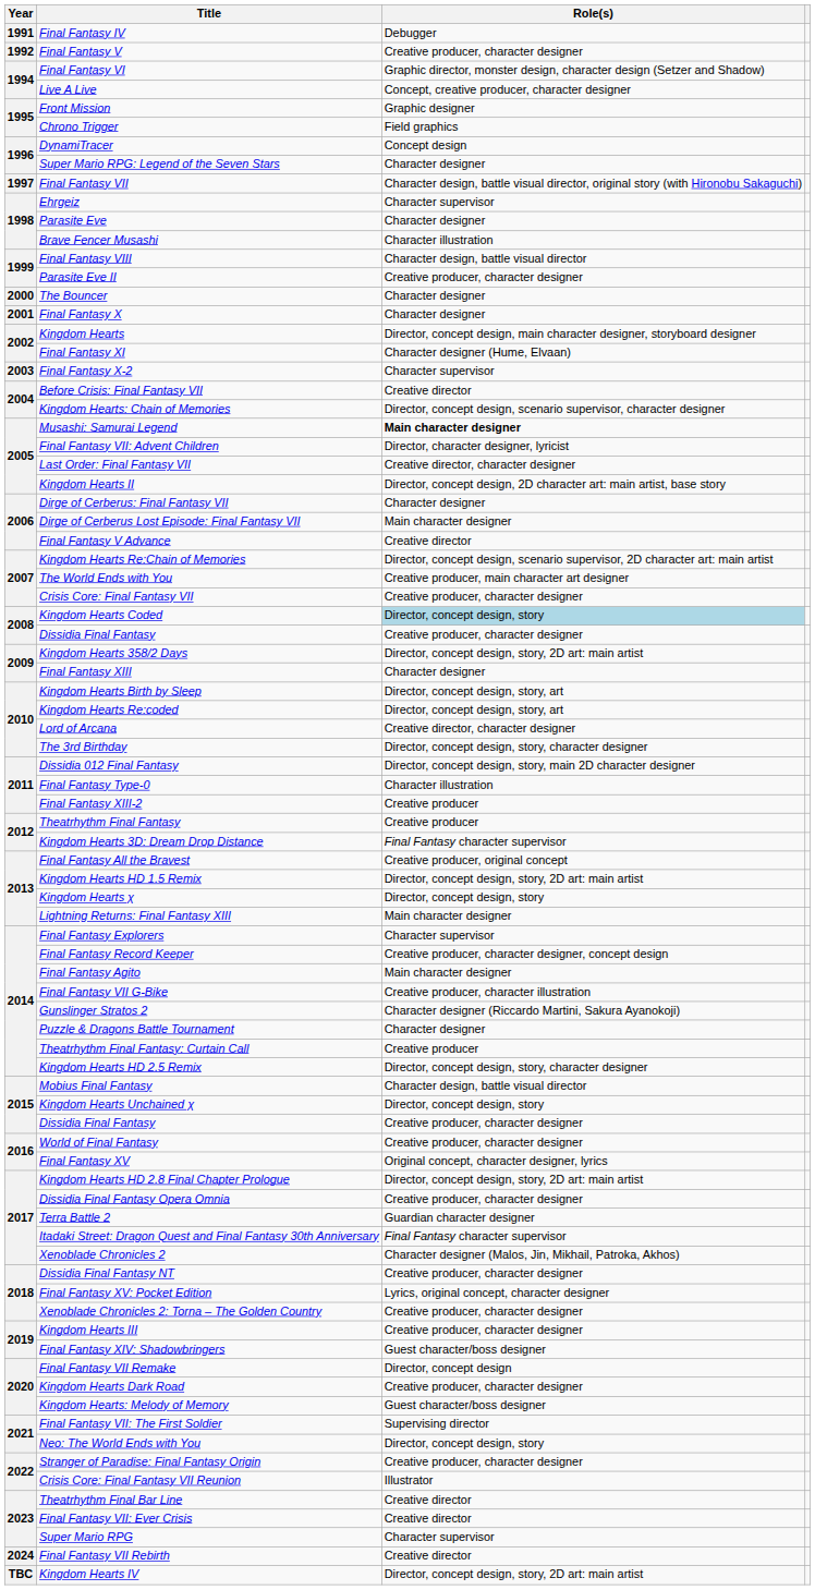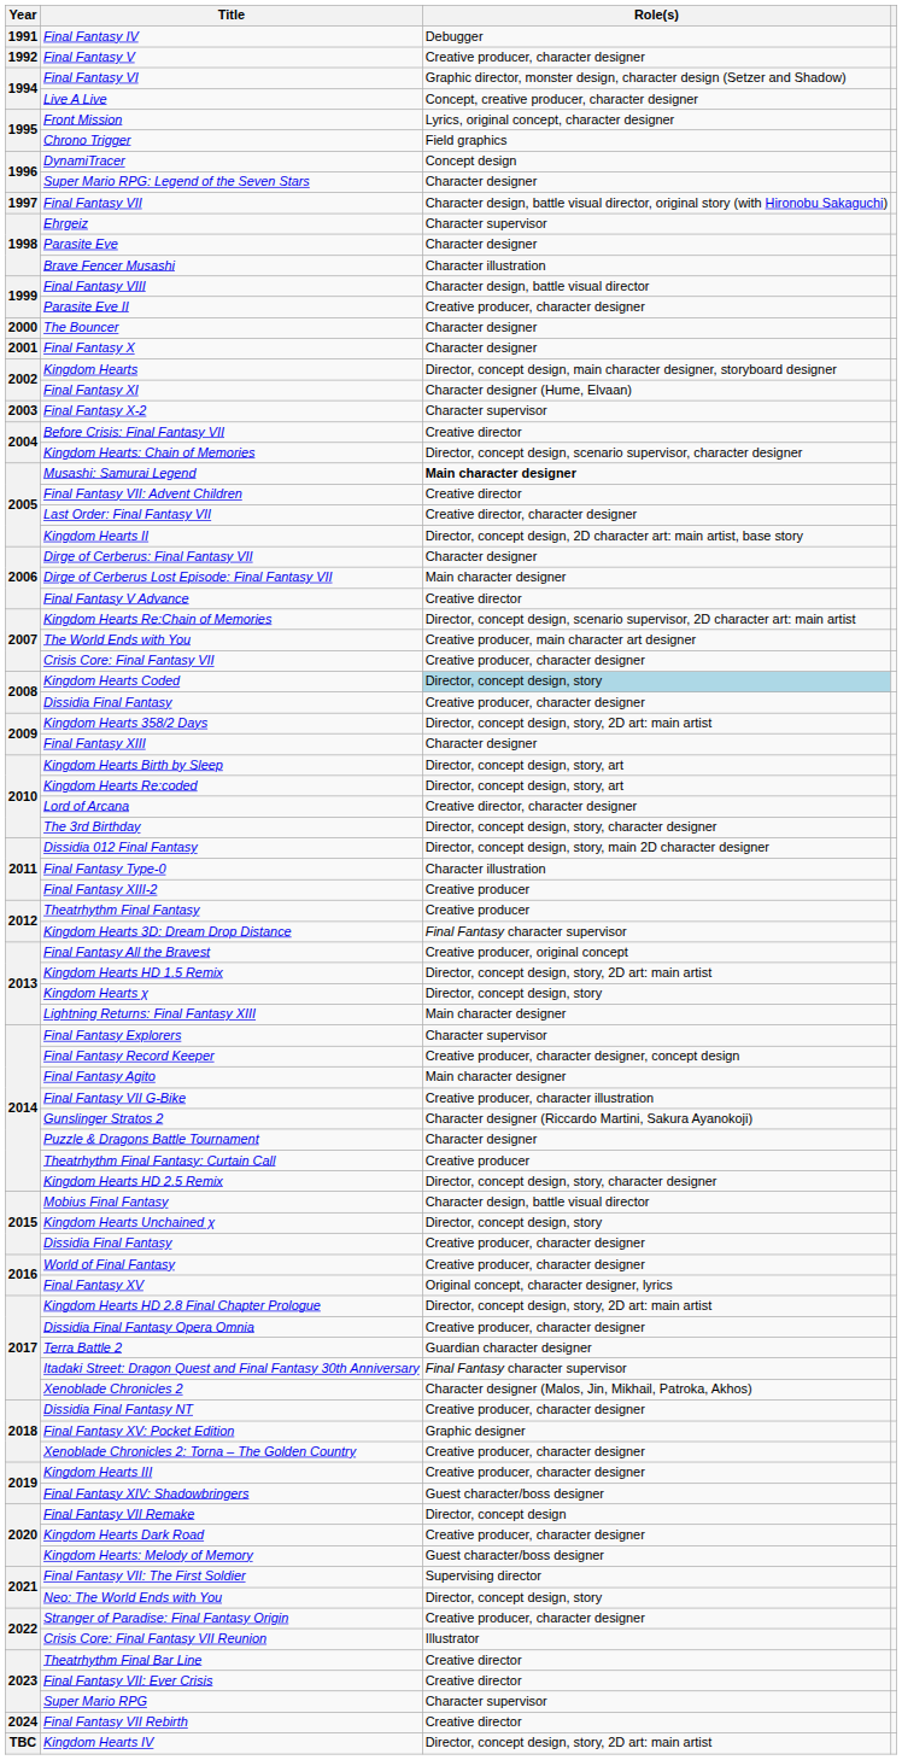Front Mission | Role(s): Graphic designer -> Lyrics, original concept, character designer
Final Fantasy VII: Advent Children | Role(s): Director, character designer, lyricist -> Creative director
Final Fantasy XV: Pocket Edition | Role(s): Lyrics, original concept, character designer -> Graphic designer
